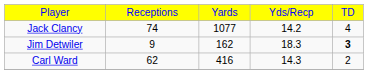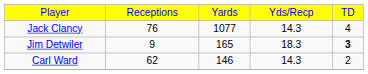Jack Clancy | column 2: 74 -> 76
Jack Clancy | column 4: 14.2 -> 14.3
Jim Detwiler | column 3: 162 -> 165
Carl Ward | column 3: 416 -> 146
